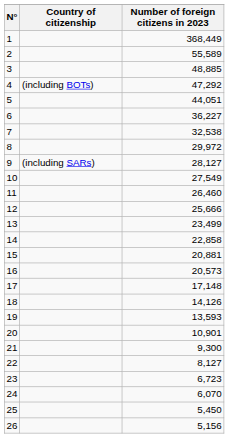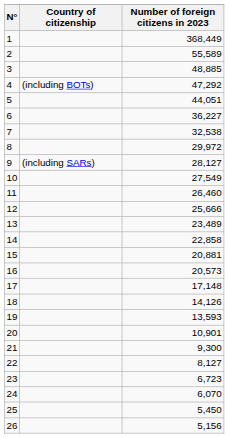13 | Number of foreign citizens in 2023: 23,499 -> 23,489
